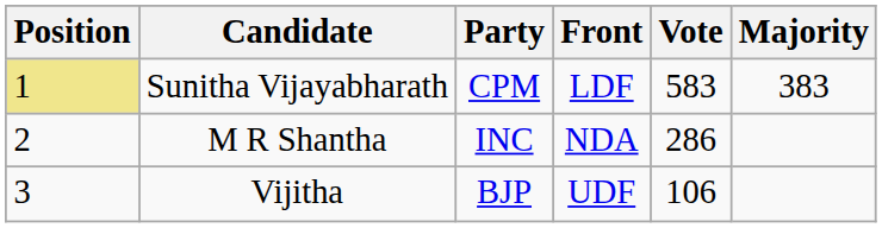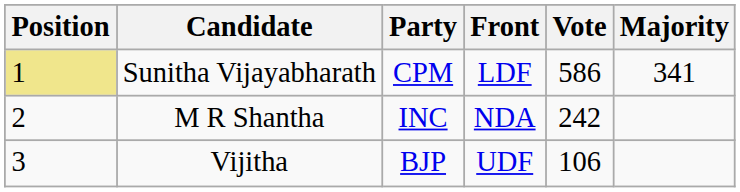Sunitha Vijayabharath | Vote: 583 -> 586
Sunitha Vijayabharath | Majority: 383 -> 341
M R Shantha | Vote: 286 -> 242
